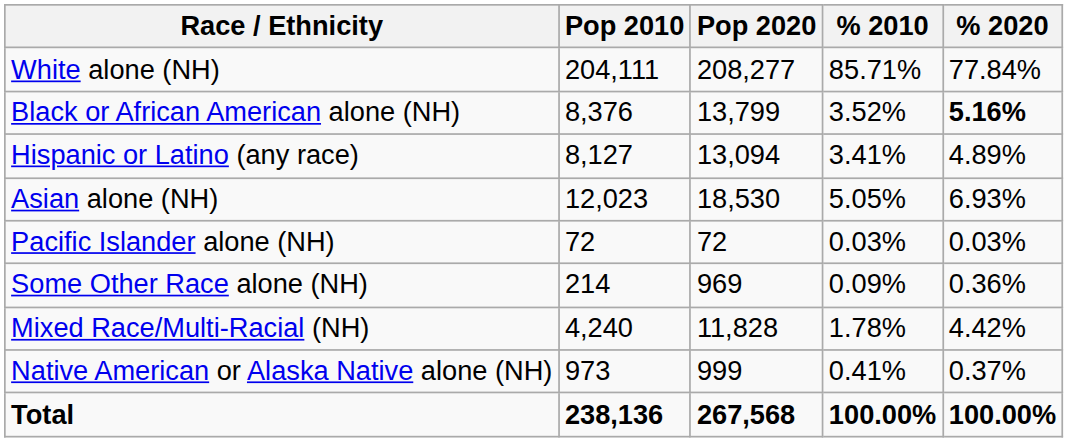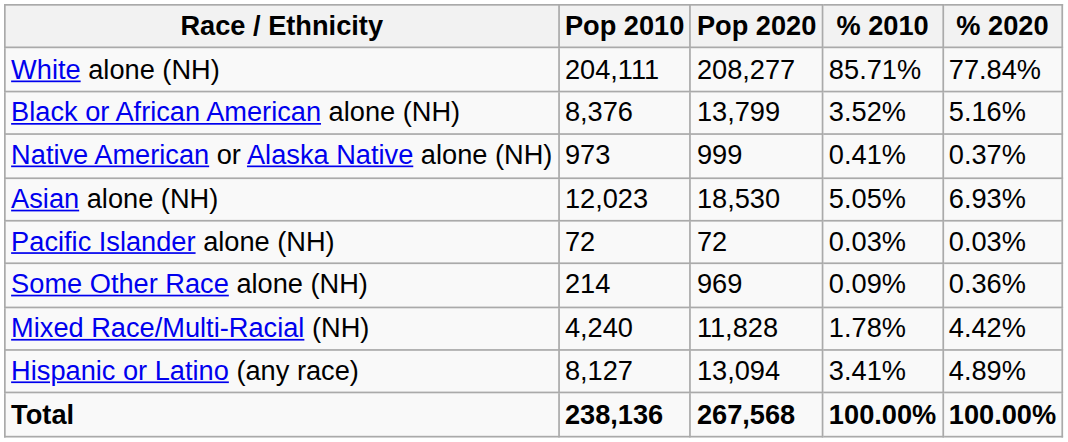Black or African American alone (NH) | % 2020: bold -> normal
rows swapped: Native American or Alaska Native alone (NH) <-> Hispanic or Latino (any race)
